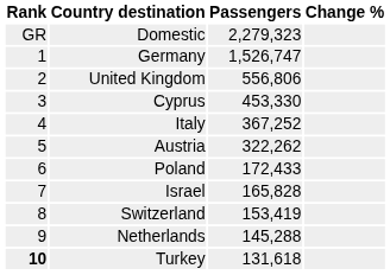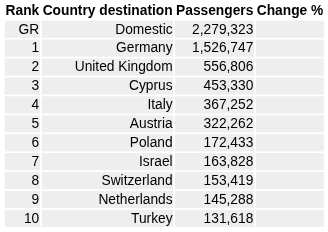Israel | Passengers: 165,828 -> 163,828
Turkey | Rank: bold -> normal
